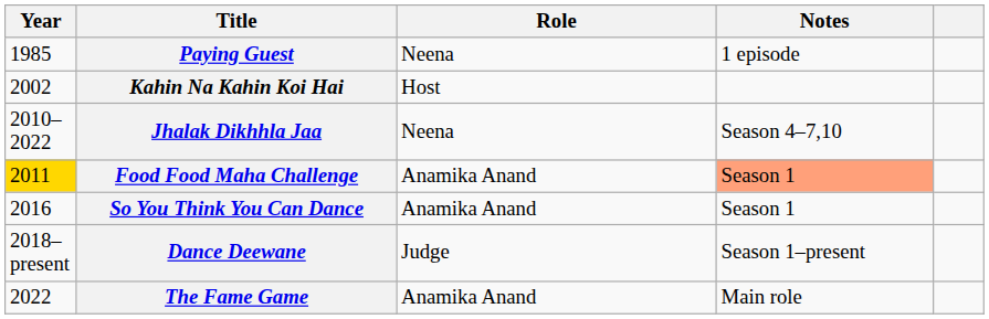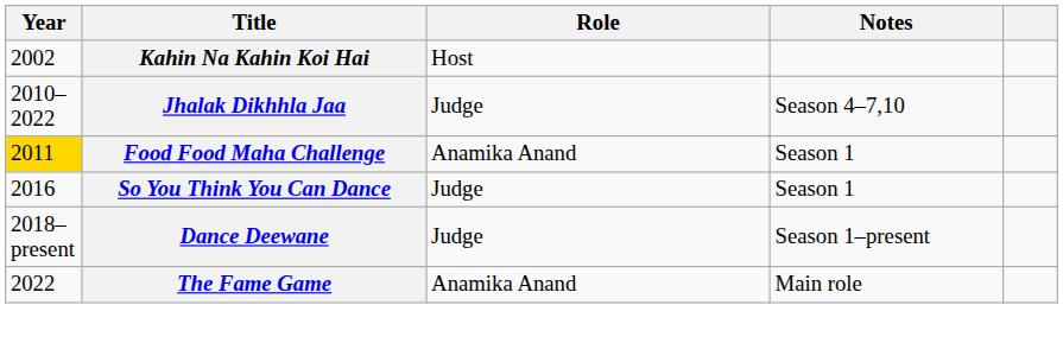- row: 1985 | Paying Guest | Neena | 1 episode
Jhalak Dikhhla Jaa | Role: Neena -> Judge
Food Food Maha Challenge | Notes: lightsalmon background -> no background
So You Think You Can Dance | Role: Anamika Anand -> Judge
